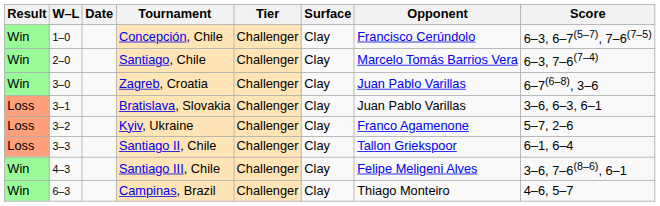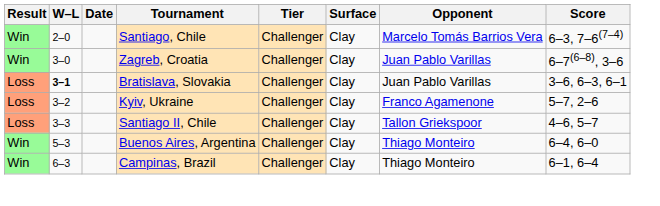- row: Win | 1–0 | Concepción, Chile | Challenger | Clay | Francisco Cerúndolo | 6–3, 6–7(5–7), 7–6(7–5)
Bratislava, Slovakia | W–L: normal -> bold
Santiago II, Chile | Score: 6–1, 6–4 -> 4–6, 5–7
- row: Win | 4–3 | Santiago III, Chile | Challenger | Clay | Felipe Meligeni Alves | 3–6, 7–6(8–6), 6–1
+ row: Win | 5–3 | Buenos Aires, Argentina | Challenger | Clay | Thiago Monteiro | 6–4, 6–0
Campinas, Brazil | Score: 4–6, 5–7 -> 6–1, 6–4
